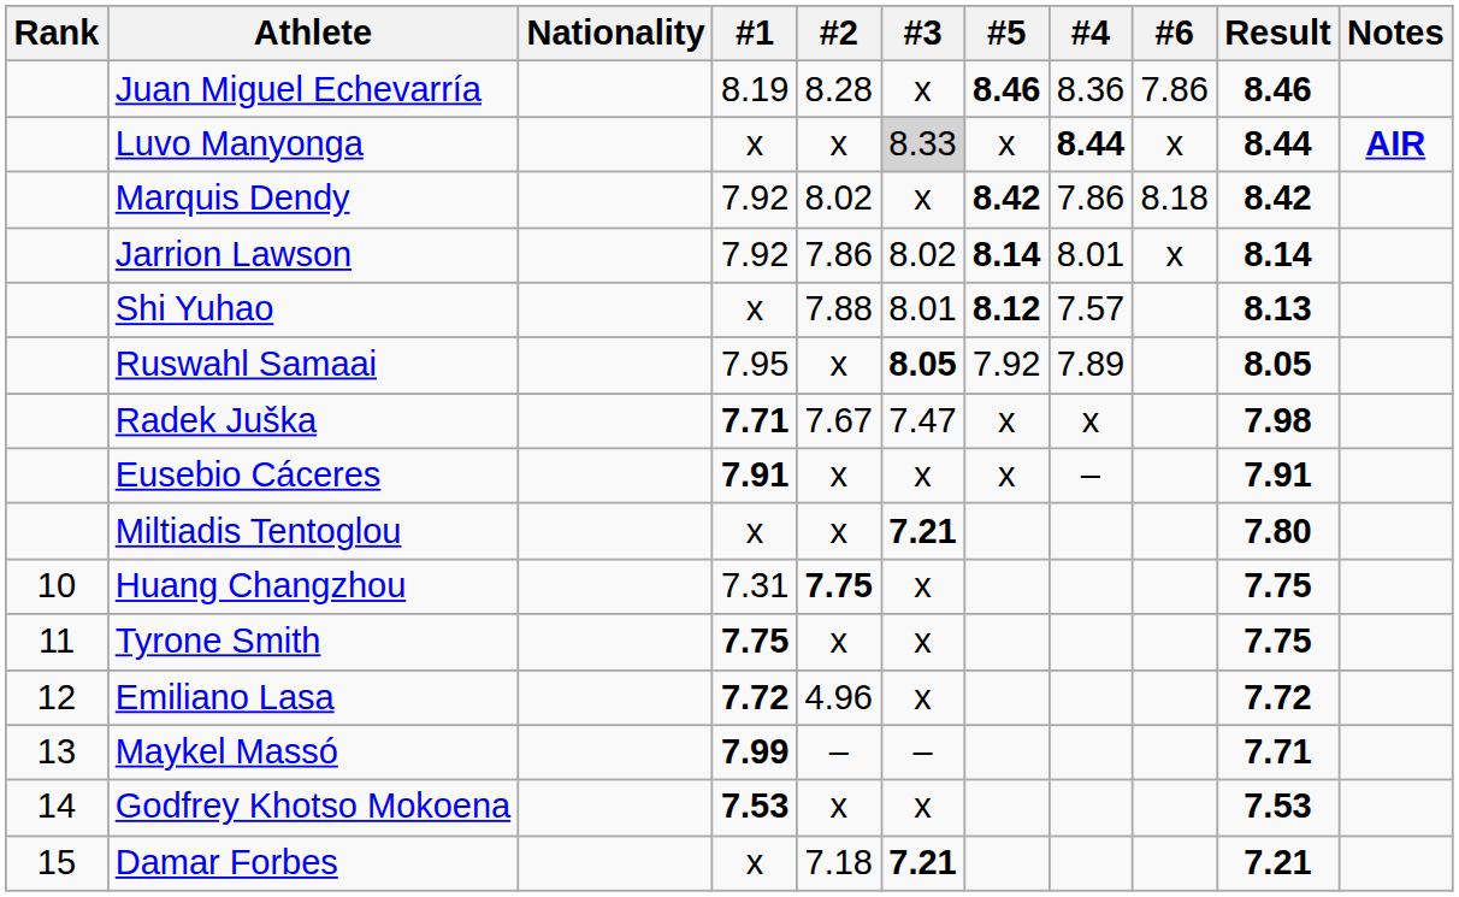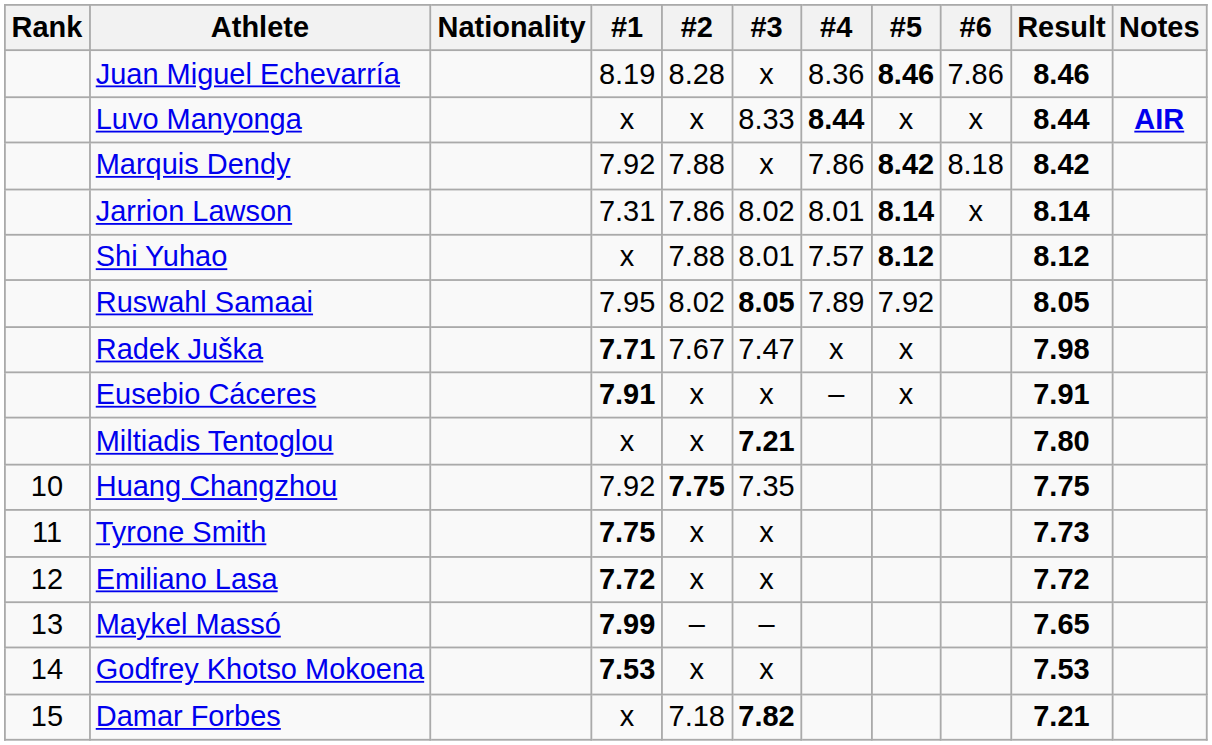columns swapped: #4 <-> #5
Luvo Manyonga | #3: lightgrey background -> no background
Marquis Dendy | #2: 8.02 -> 7.88
Jarrion Lawson | #1: 7.92 -> 7.31
Shi Yuhao | Result: 8.13 -> 8.12
Ruswahl Samaai | #2: x -> 8.02
Huang Changzhou | #1: 7.31 -> 7.92
Huang Changzhou | #3: x -> 7.35
Tyrone Smith | Result: 7.75 -> 7.73
Emiliano Lasa | #2: 4.96 -> x
Maykel Massó | Result: 7.71 -> 7.65
Damar Forbes | #3: 7.21 -> 7.82
